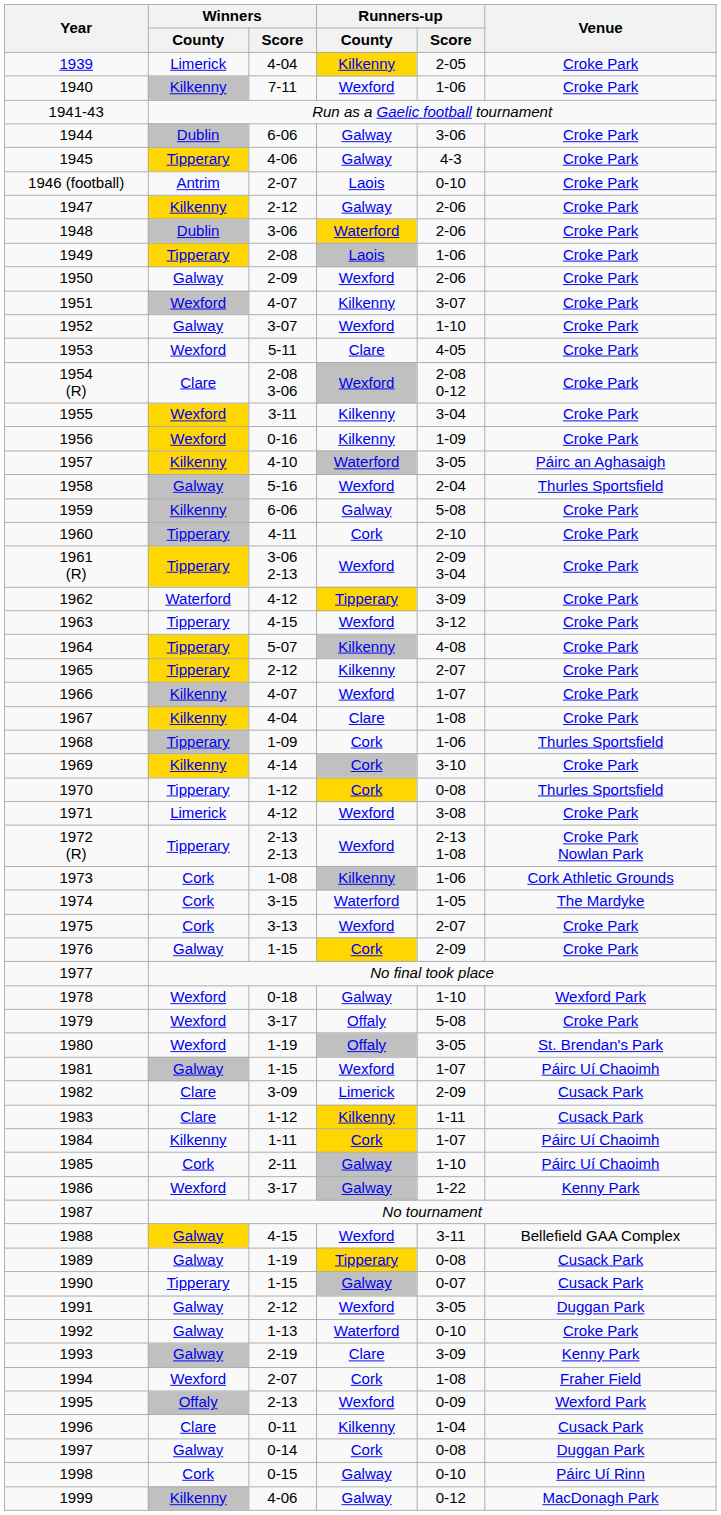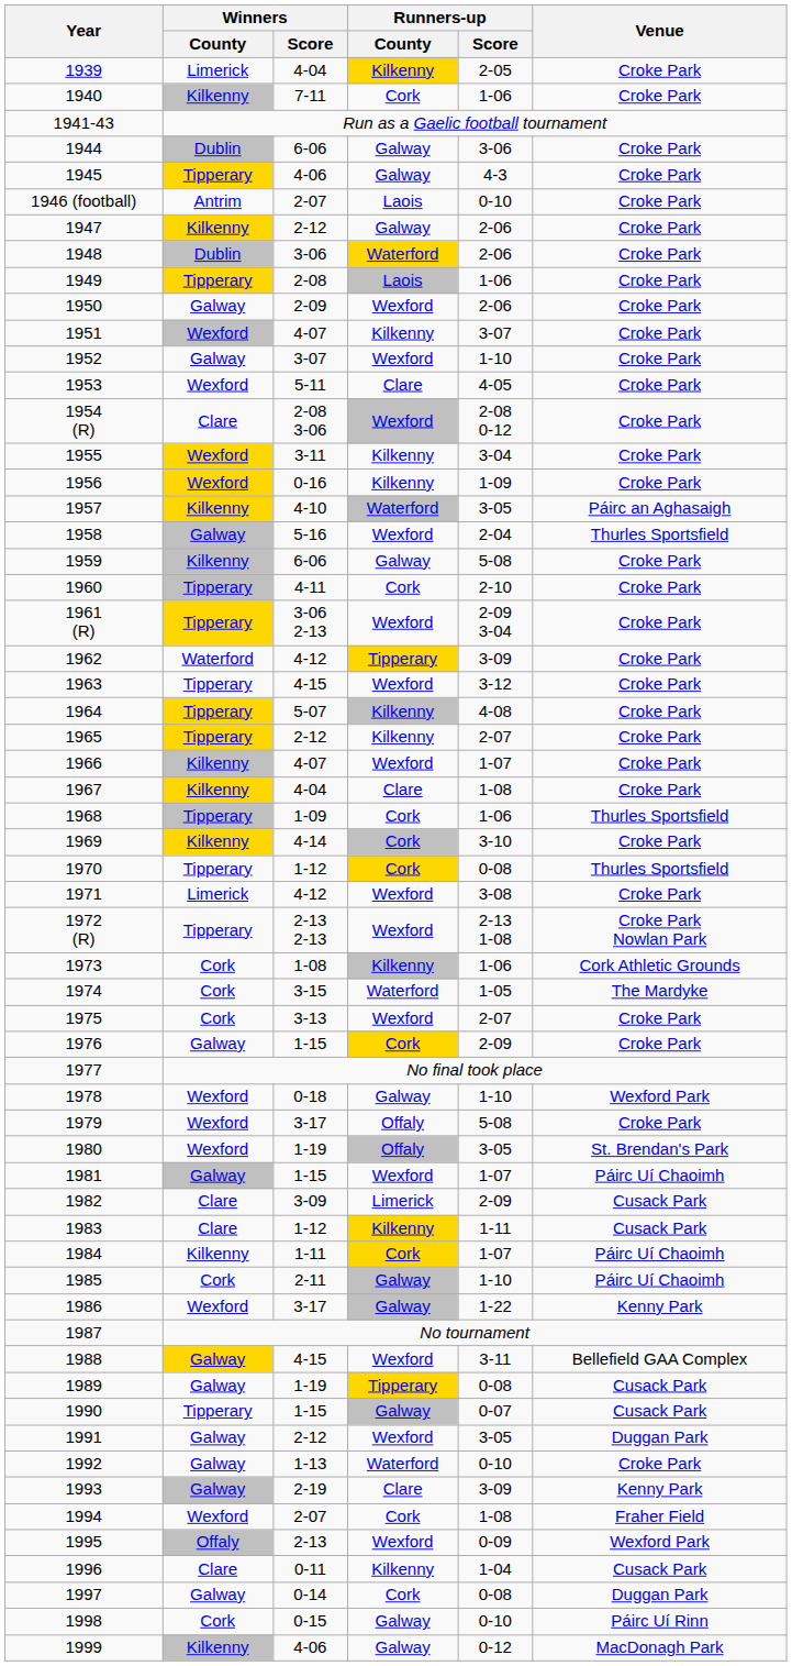1940 | Runners-up / County: Wexford -> Cork
